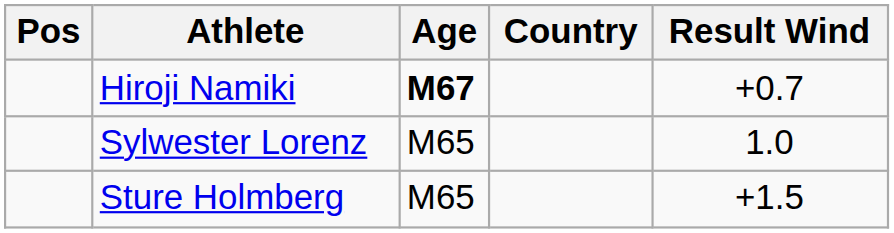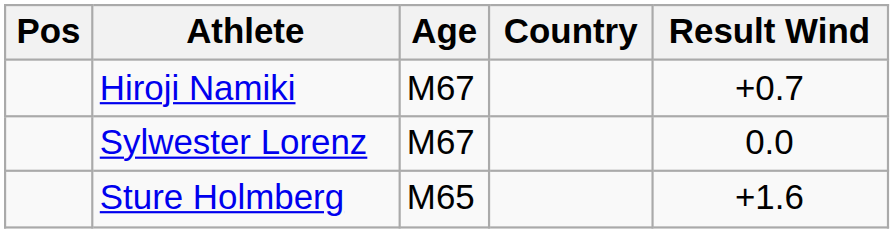Hiroji Namiki | Age: bold -> normal
Sylwester Lorenz | Age: M65 -> M67
Sylwester Lorenz | Result Wind: 1.0 -> 0.0
Sture Holmberg | Result Wind: +1.5 -> +1.6
